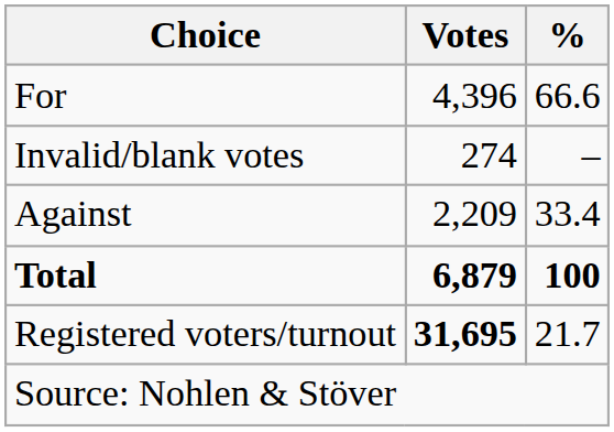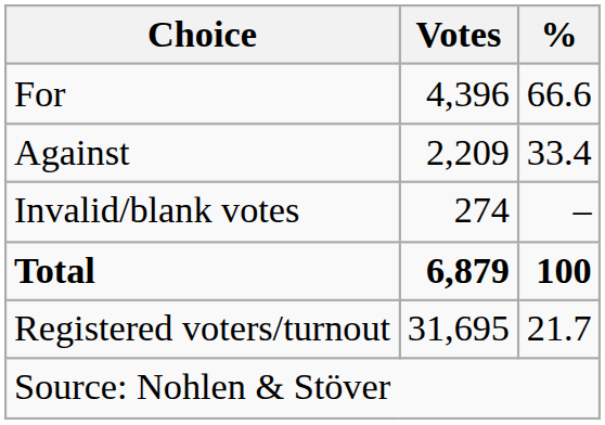rows swapped: Against <-> Invalid/blank votes
Registered voters/turnout | Votes: bold -> normal
